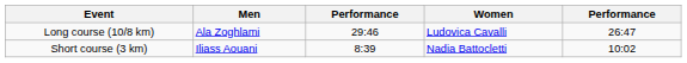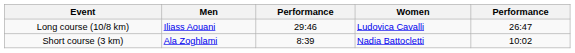Long course (10/8 km) | Men: Ala Zoghlami -> Iliass Aouani
Short course (3 km) | Men: Iliass Aouani -> Ala Zoghlami
